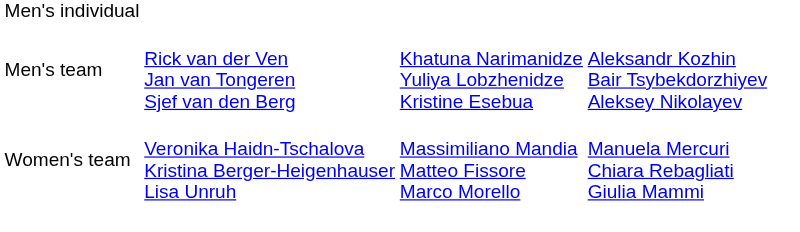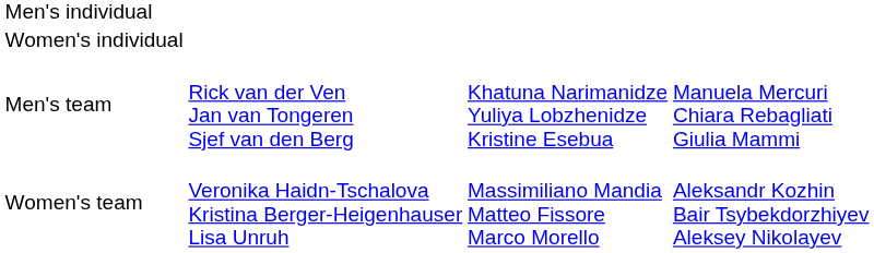+ row: Women's individual
Men's team | column 4: Aleksandr Kozhin Bair Tsybekdorzhiyev Aleksey Nikolayev -> Manuela Mercuri Chiara Rebagliati Giulia Mammi
Women's team | column 4: Manuela Mercuri Chiara Rebagliati Giulia Mammi -> Aleksandr Kozhin Bair Tsybekdorzhiyev Aleksey Nikolayev
